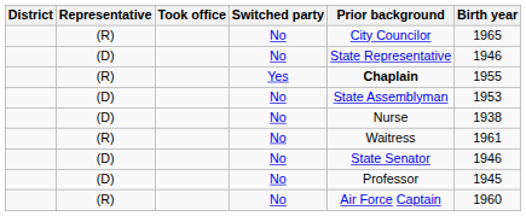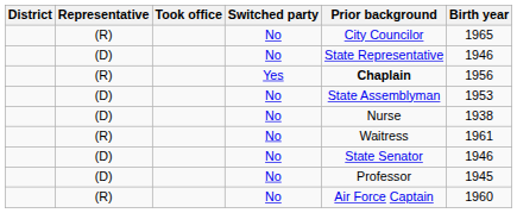(R) / Yes | Birth year: 1955 -> 1956
